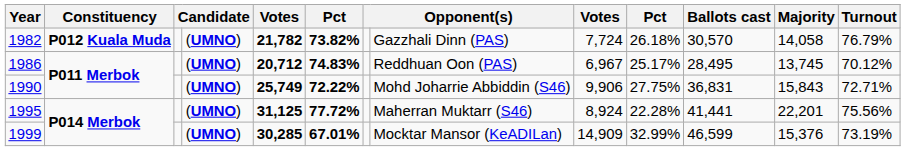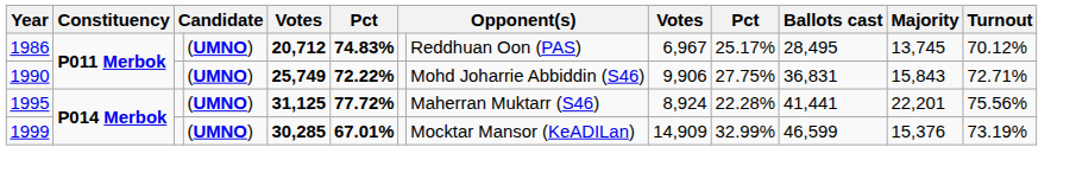- row: 1982 | P012 Kuala Muda | (UMNO) | 21,782 | 73.82% | Gazzhali Dinn (PAS) | 7,724 | 26.18% | 30,570 | 14,058 | 76.79%
